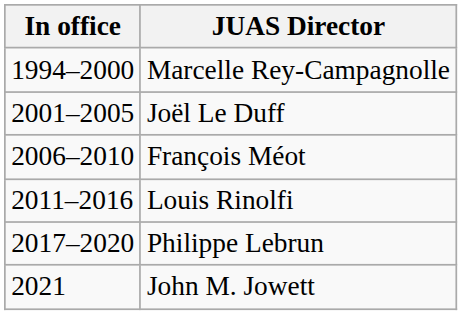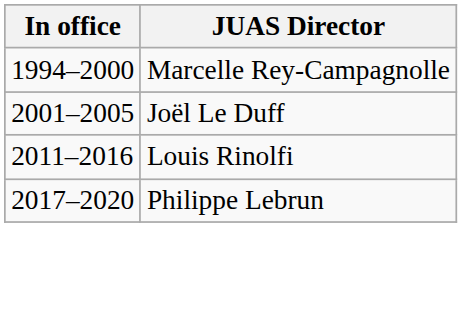- row: 2006–2010 | François Méot
- row: 2021 | John M. Jowett
